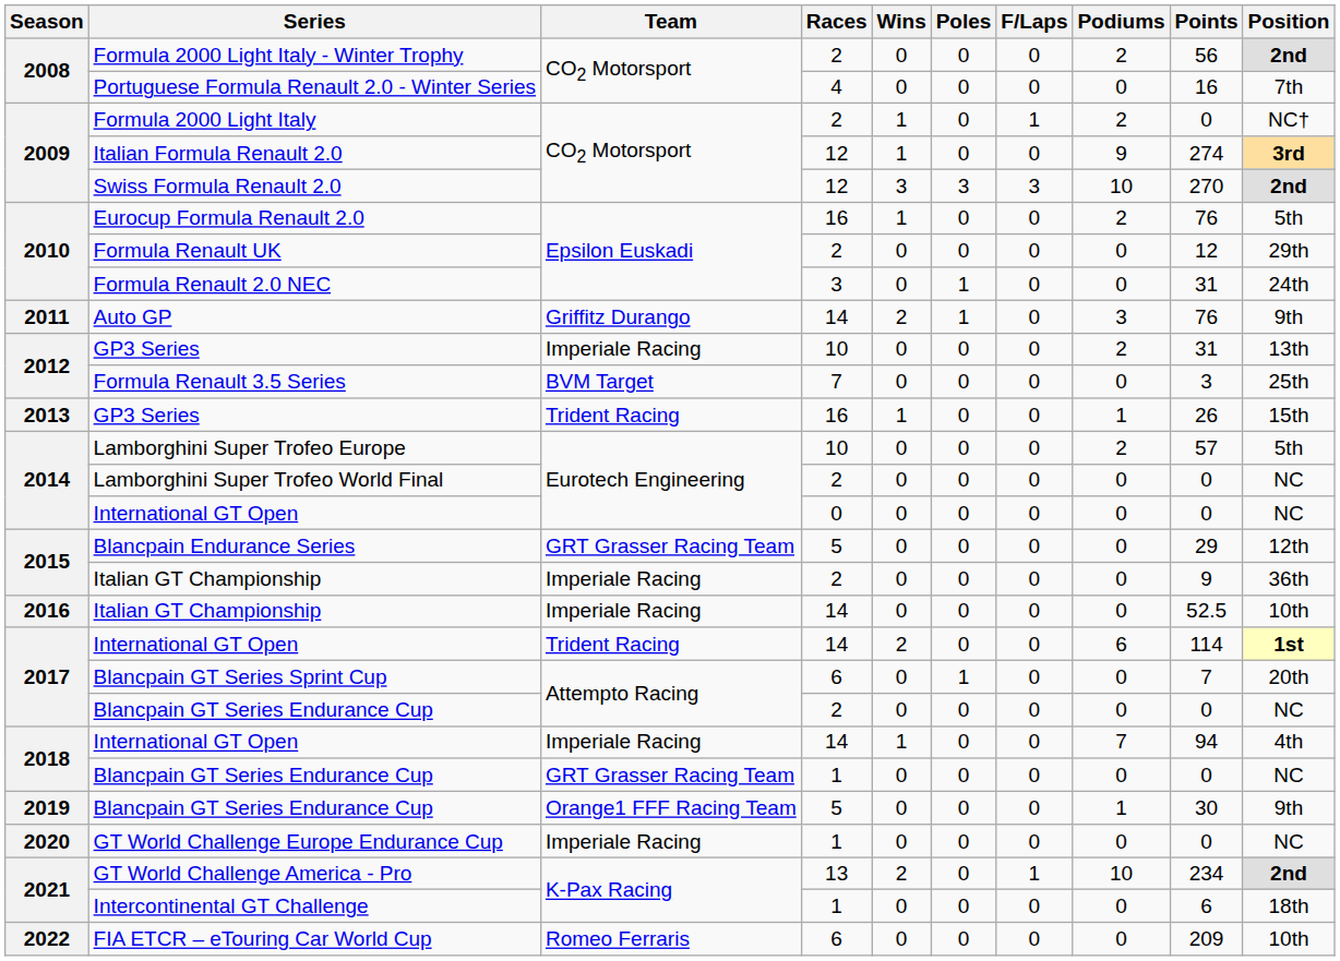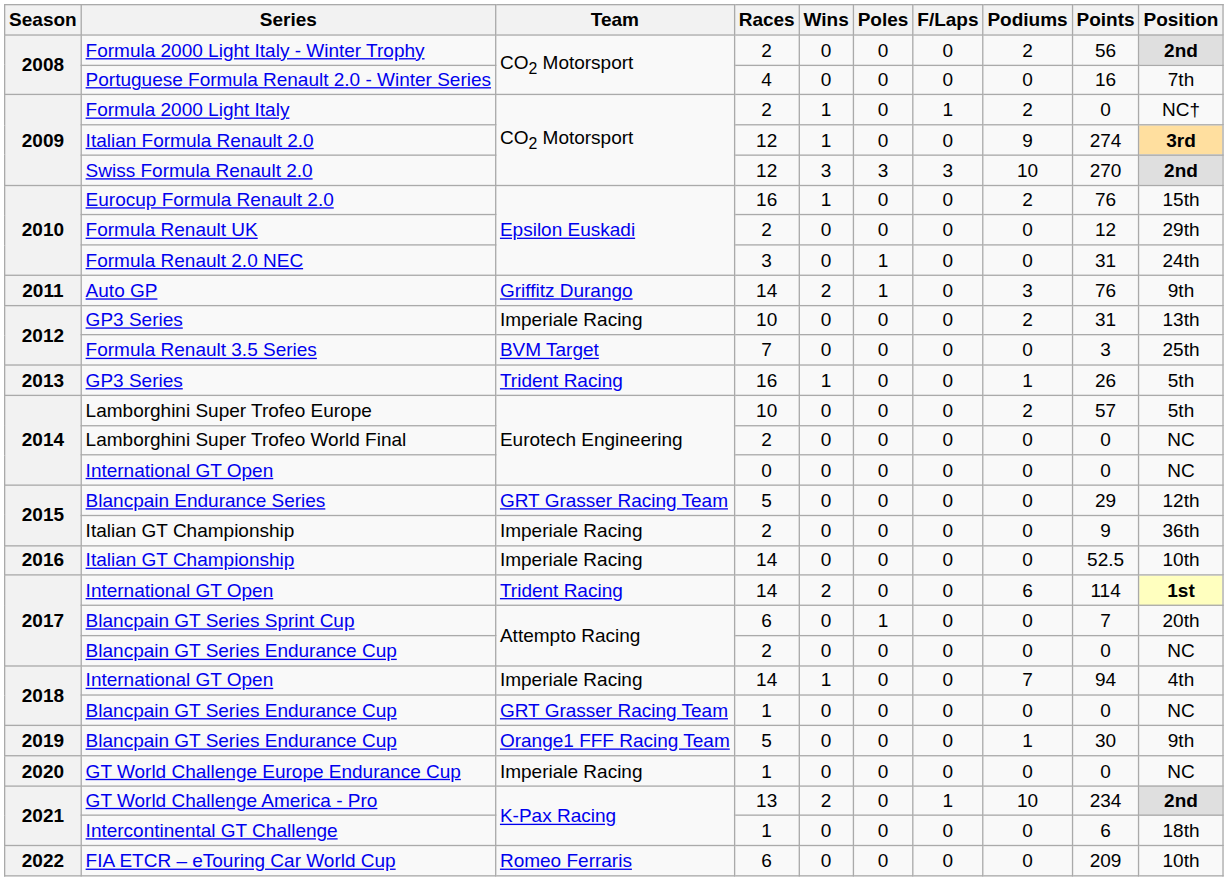Eurocup Formula Renault 2.0 | Position: 5th -> 15th
2013 / GP3 Series | Position: 15th -> 5th
